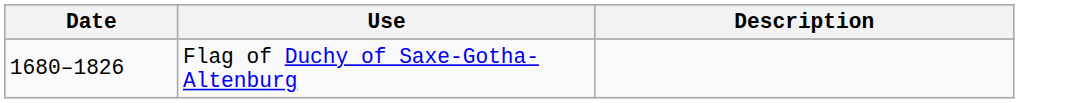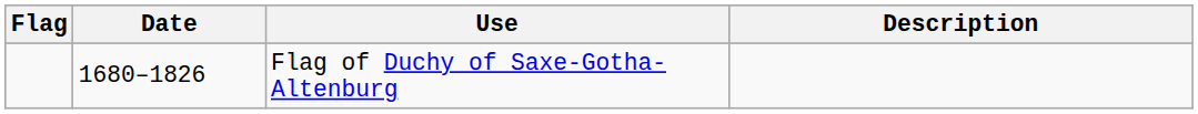+ column: Flag
